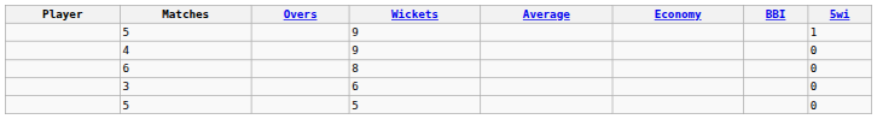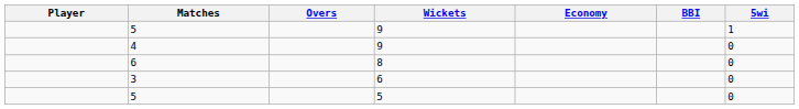- column: Average
